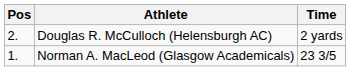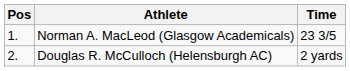rows swapped: Norman A. MacLeod (Glasgow Academicals) <-> Douglas R. McCulloch (Helensburgh AC)
